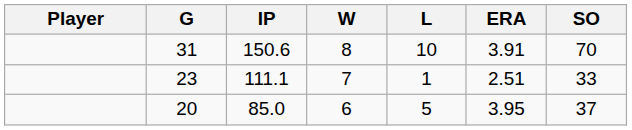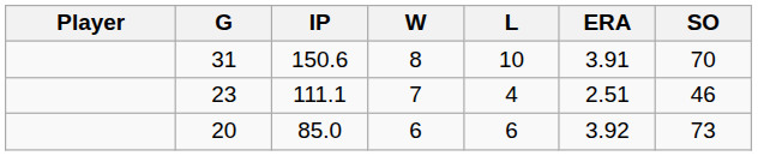23 | L: 1 -> 4
23 | SO: 33 -> 46
20 | L: 5 -> 6
20 | ERA: 3.95 -> 3.92
20 | SO: 37 -> 73
